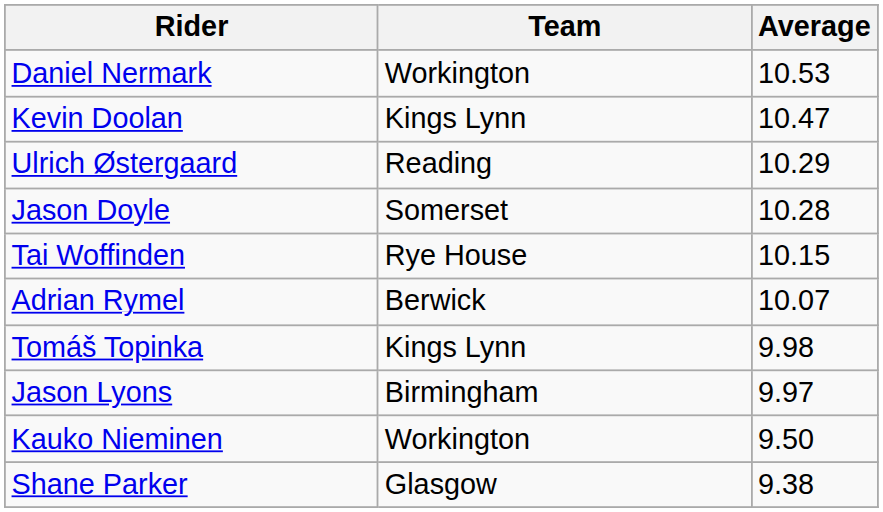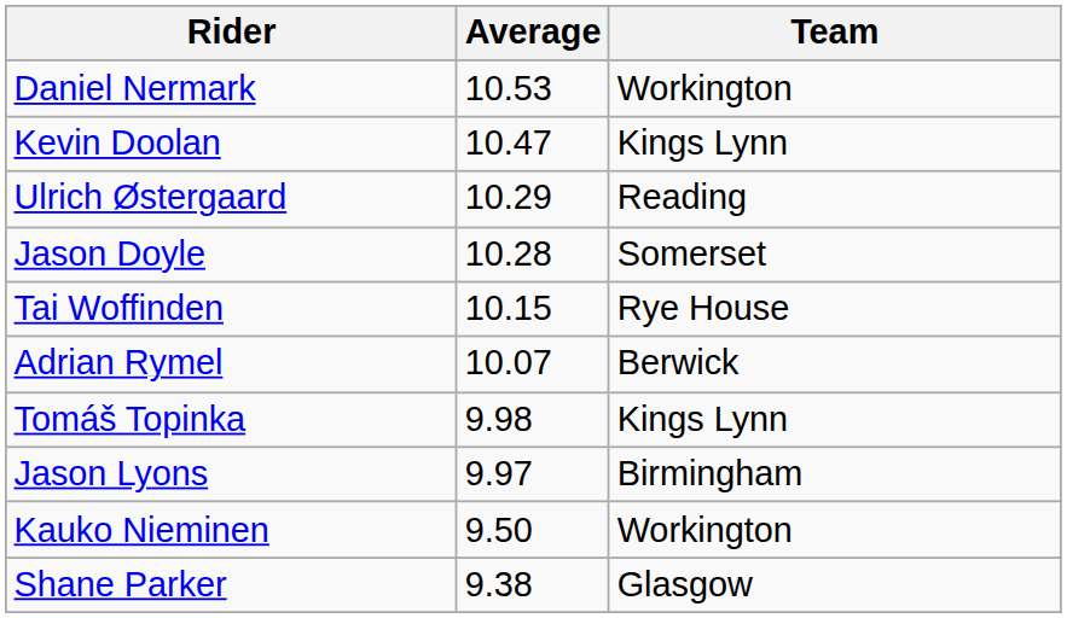columns swapped: Team <-> Average
